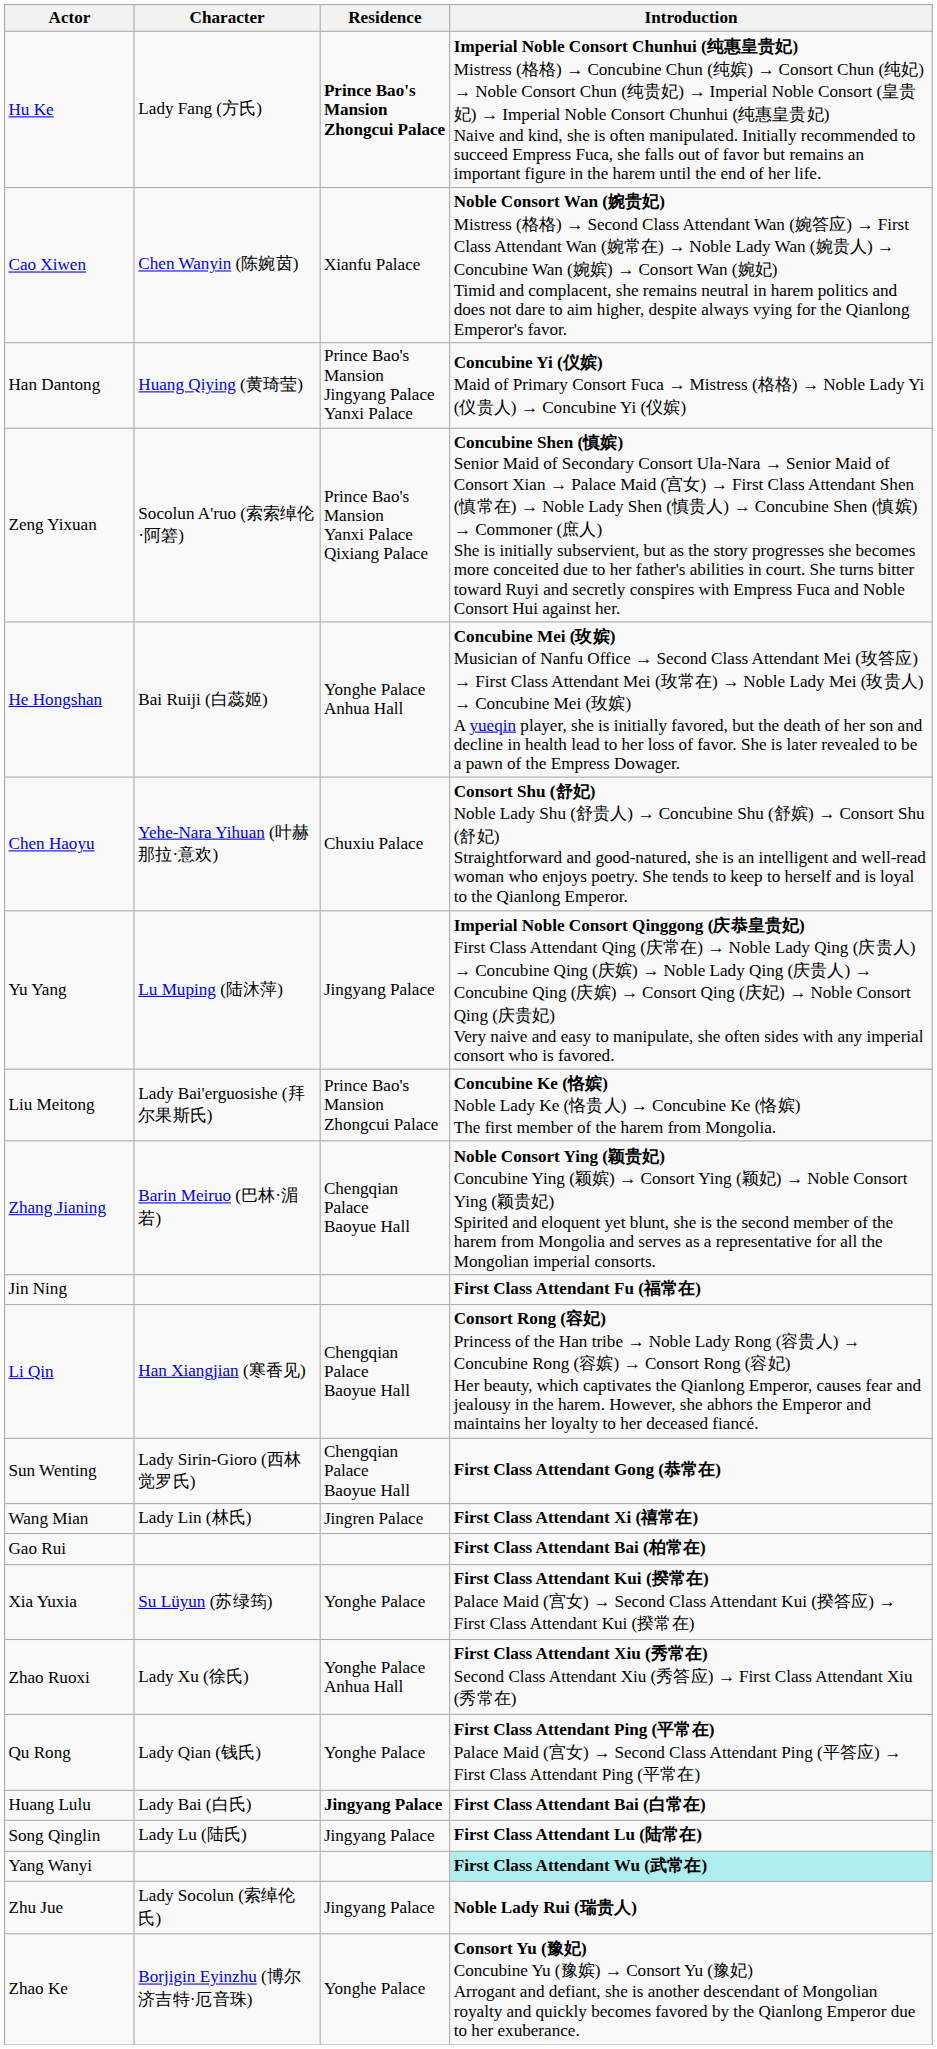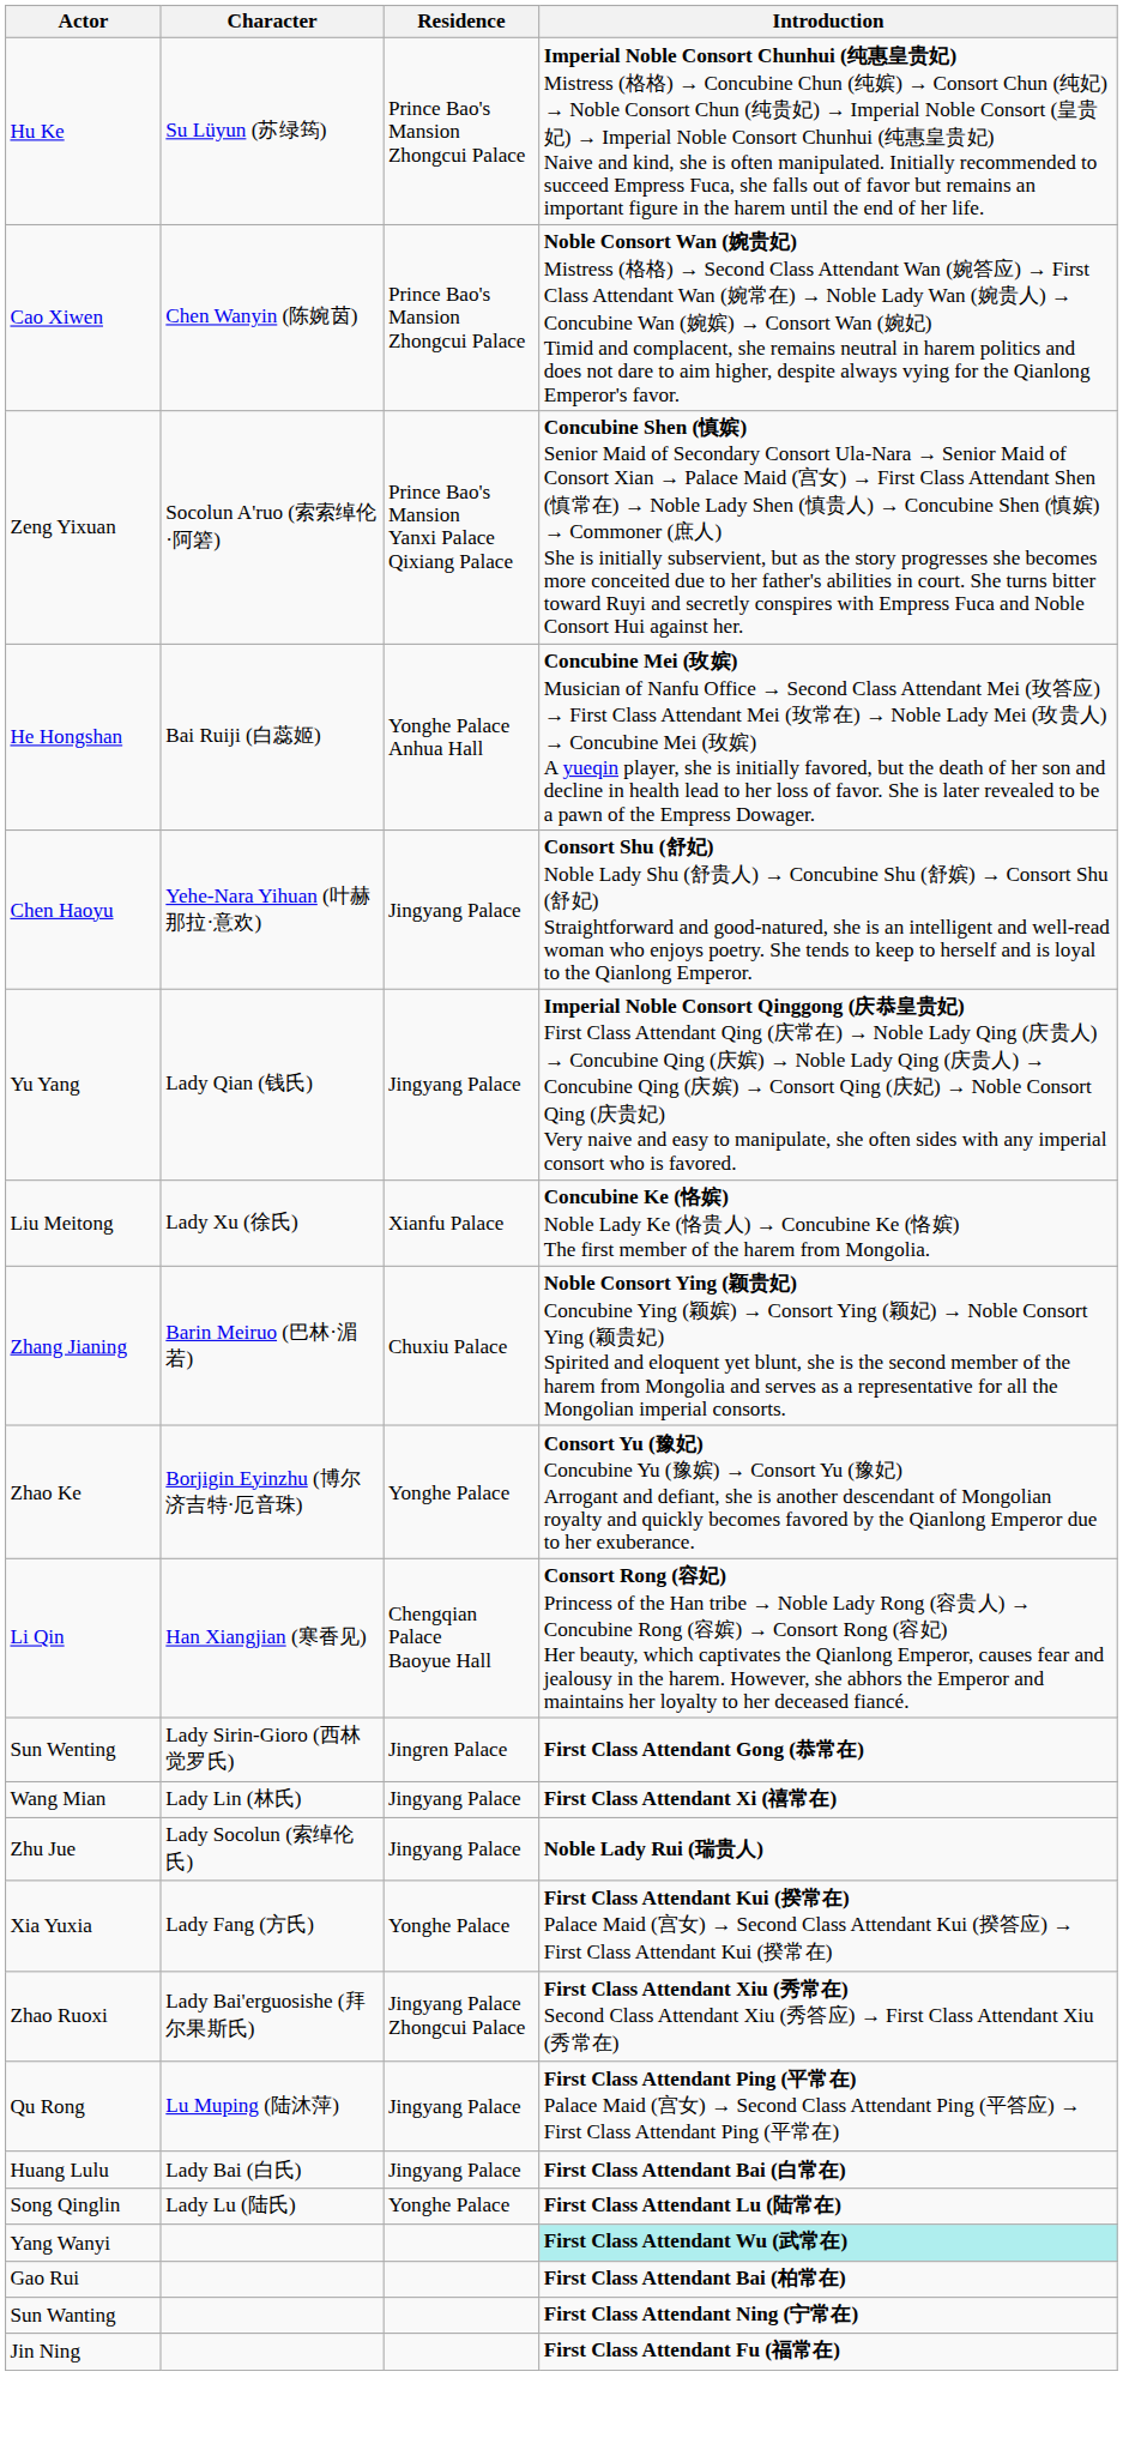Hu Ke | Character: Lady Fang (方氏) -> Su Lüyun (苏绿筠)
Hu Ke | Residence: bold -> normal
Cao Xiwen | Residence: Xianfu Palace -> Prince Bao's Mansion Zhongcui Palace
- row: Han Dantong | Huang Qiying (黄琦莹) | Prince Bao's Mansion Jingyang Palace Yanxi Palace | Concubine Yi (仪嫔) Maid of Primary Consort Fuca → Mistress (格格) → Noble Lady Yi (仪贵人) → Concubine Yi (仪嫔)
Chen Haoyu | Residence: Chuxiu Palace -> Jingyang Palace
Yu Yang | Character: Lu Muping (陆沐萍) -> Lady Qian (钱氏)
Liu Meitong | Character: Lady Bai'erguosishe (拜尔果斯氏) -> Lady Xu (徐氏)
Liu Meitong | Residence: Prince Bao's Mansion Zhongcui Palace -> Xianfu Palace
Zhang Jianing | Residence: Chengqian Palace Baoyue Hall -> Chuxiu Palace
rows swapped: Zhao Ke <-> Jin Ning
Sun Wenting | Residence: Chengqian Palace Baoyue Hall -> Jingren Palace
Wang Mian | Residence: Jingren Palace -> Jingyang Palace
rows swapped: Zhu Jue <-> Gao Rui
Xia Yuxia | Character: Su Lüyun (苏绿筠) -> Lady Fang (方氏)
Zhao Ruoxi | Character: Lady Xu (徐氏) -> Lady Bai'erguosishe (拜尔果斯氏)
Zhao Ruoxi | Residence: Yonghe Palace Anhua Hall -> Jingyang Palace Zhongcui Palace
Qu Rong | Character: Lady Qian (钱氏) -> Lu Muping (陆沐萍)
Qu Rong | Residence: Yonghe Palace -> Jingyang Palace
Huang Lulu | Residence: bold -> normal
Song Qinglin | Residence: Jingyang Palace -> Yonghe Palace
+ row: Sun Wanting | First Class Attendant Ning (宁常在)
